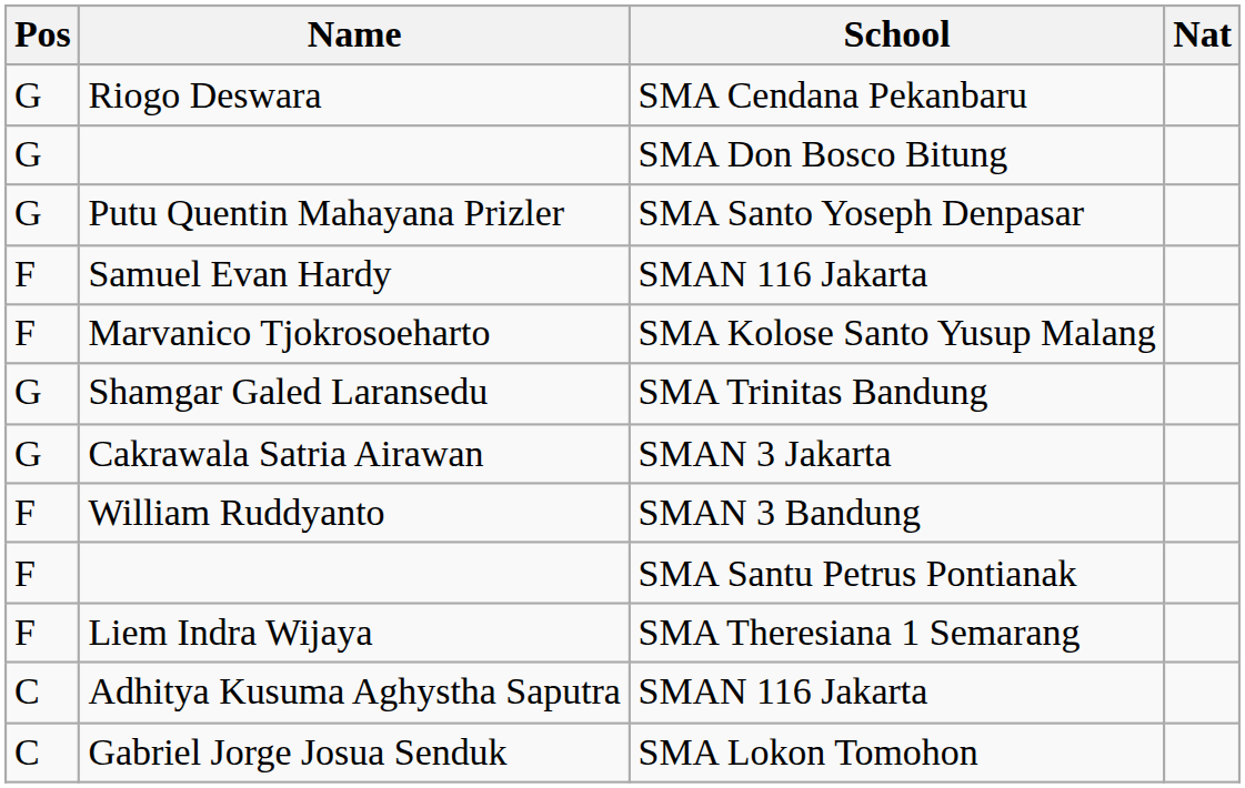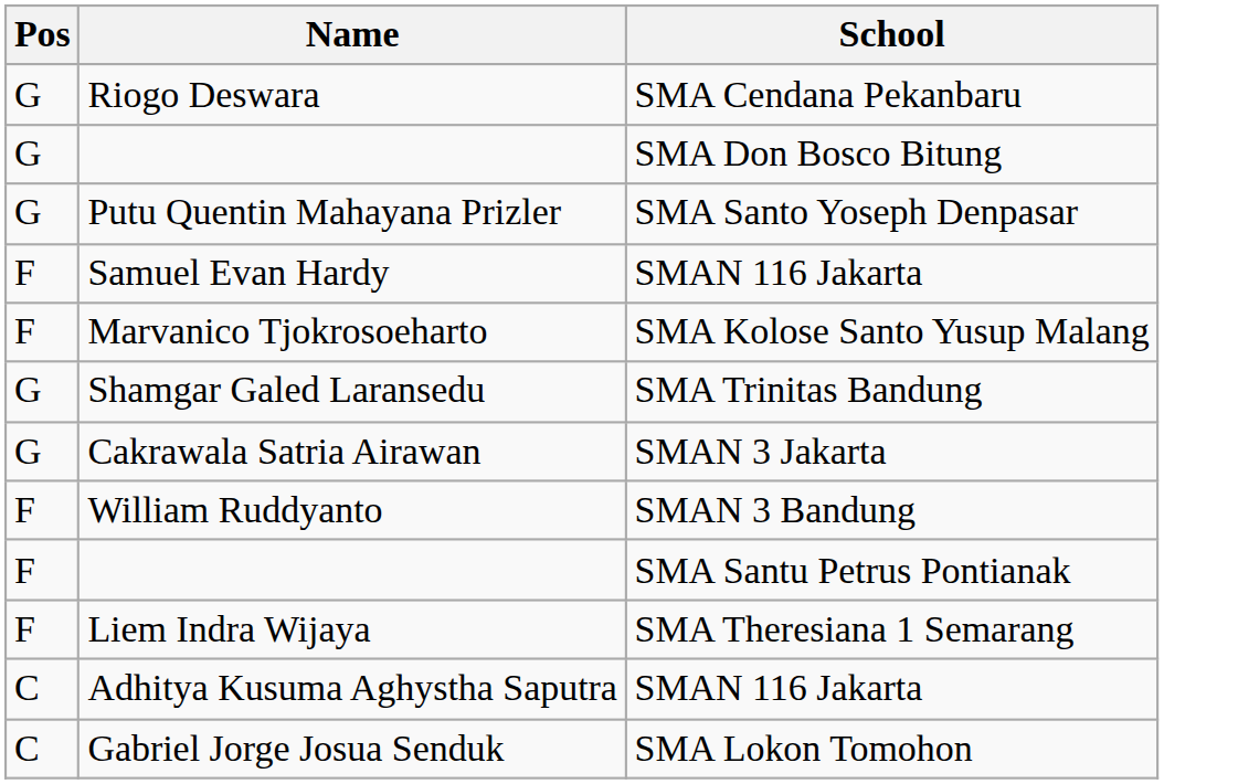- column: Nat
